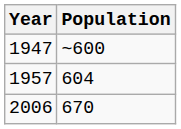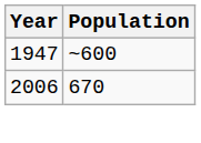- row: 1957 | 604
